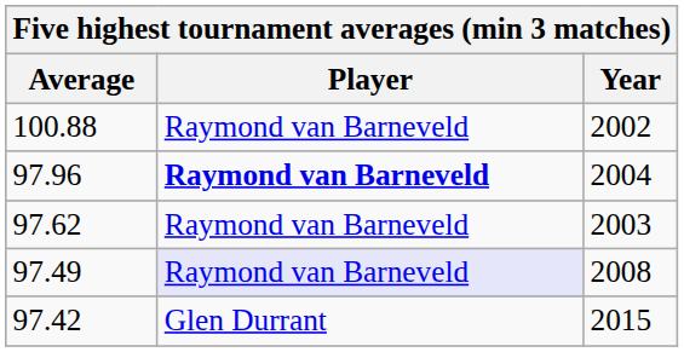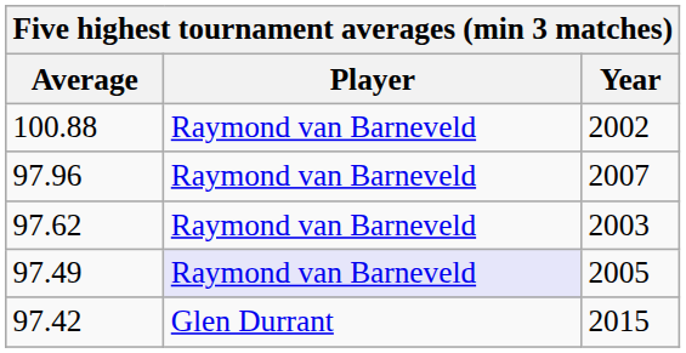97.96 | Player: bold -> normal
97.96 | Year: 2004 -> 2007
97.49 | Year: 2008 -> 2005
